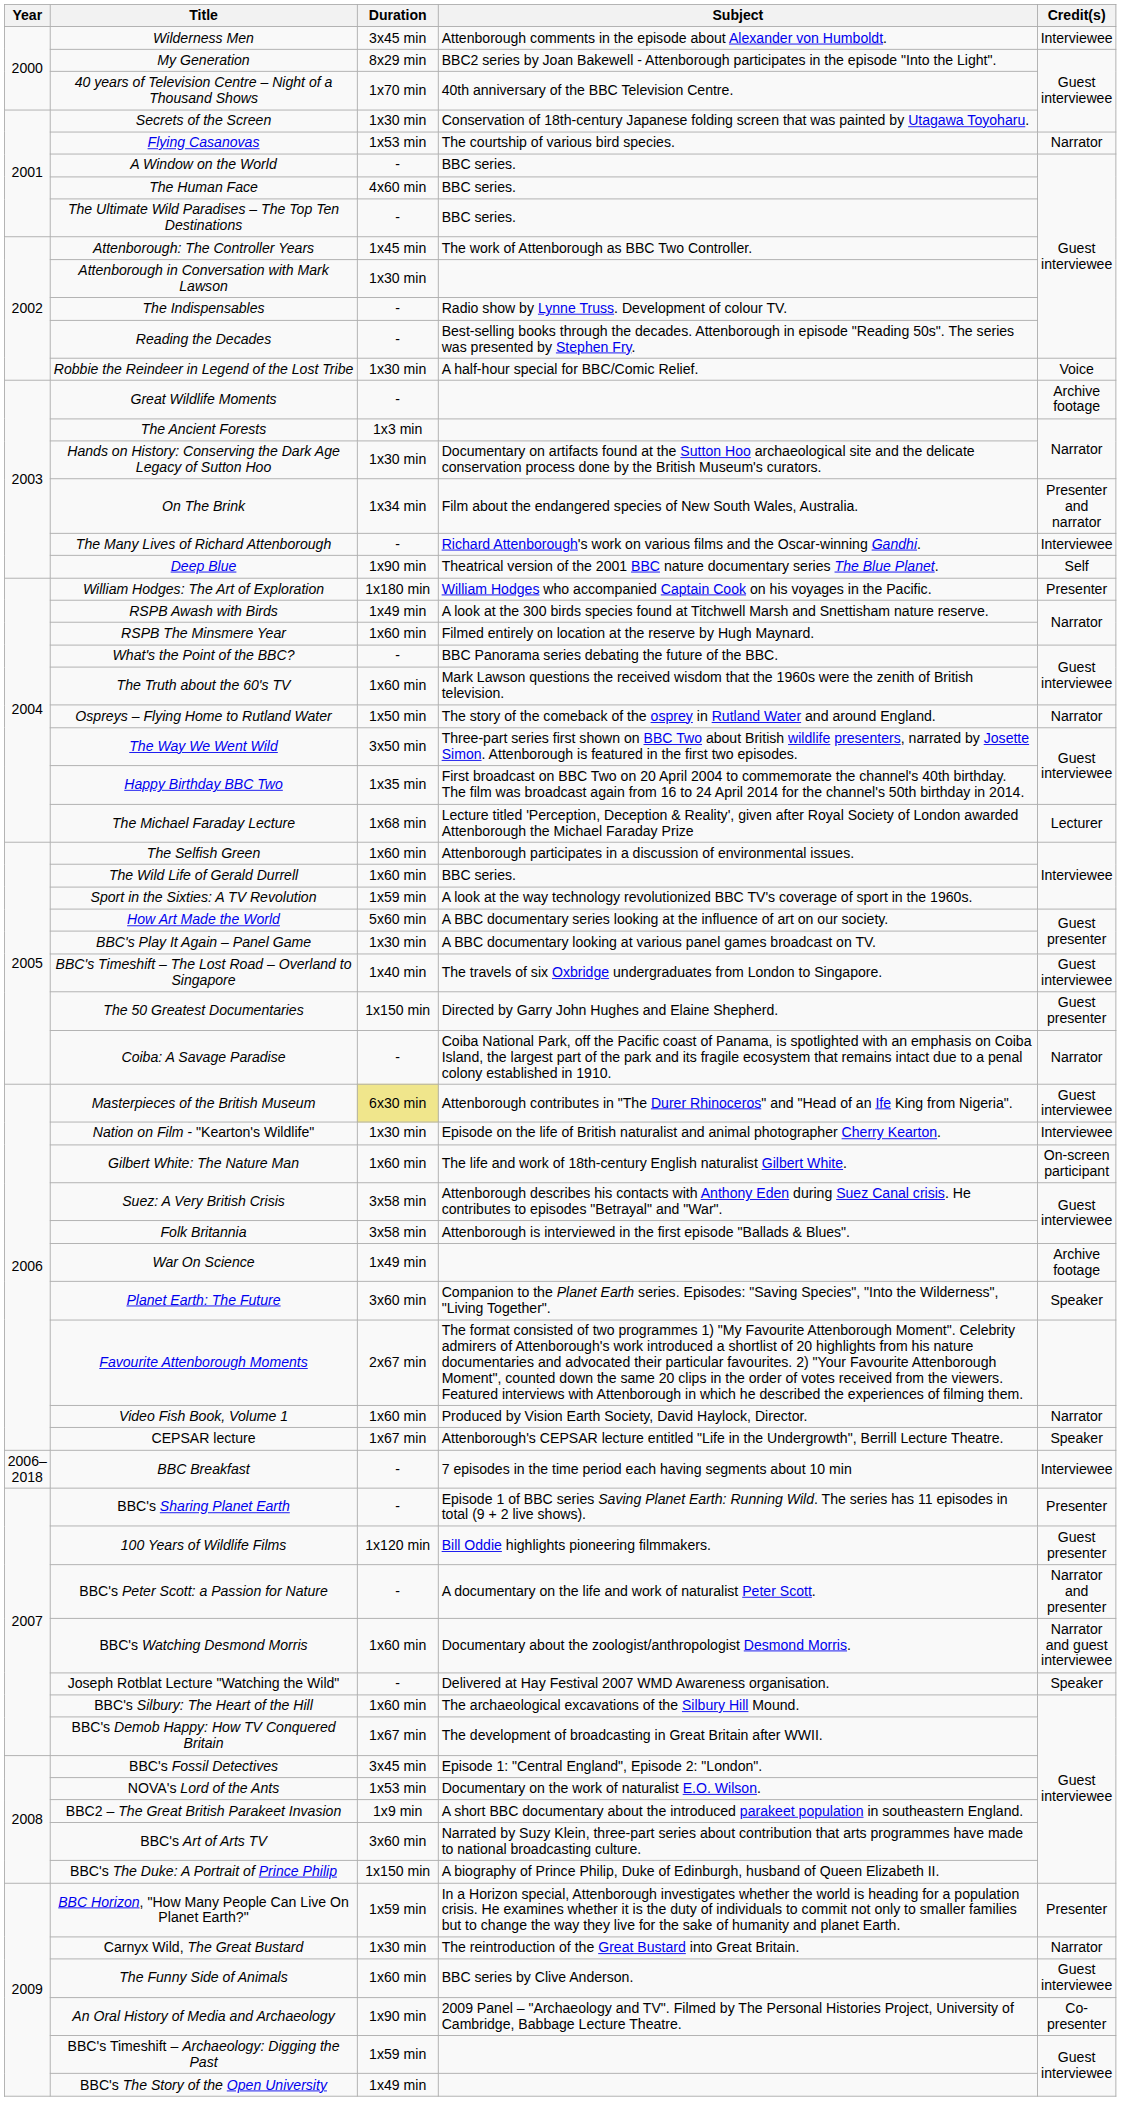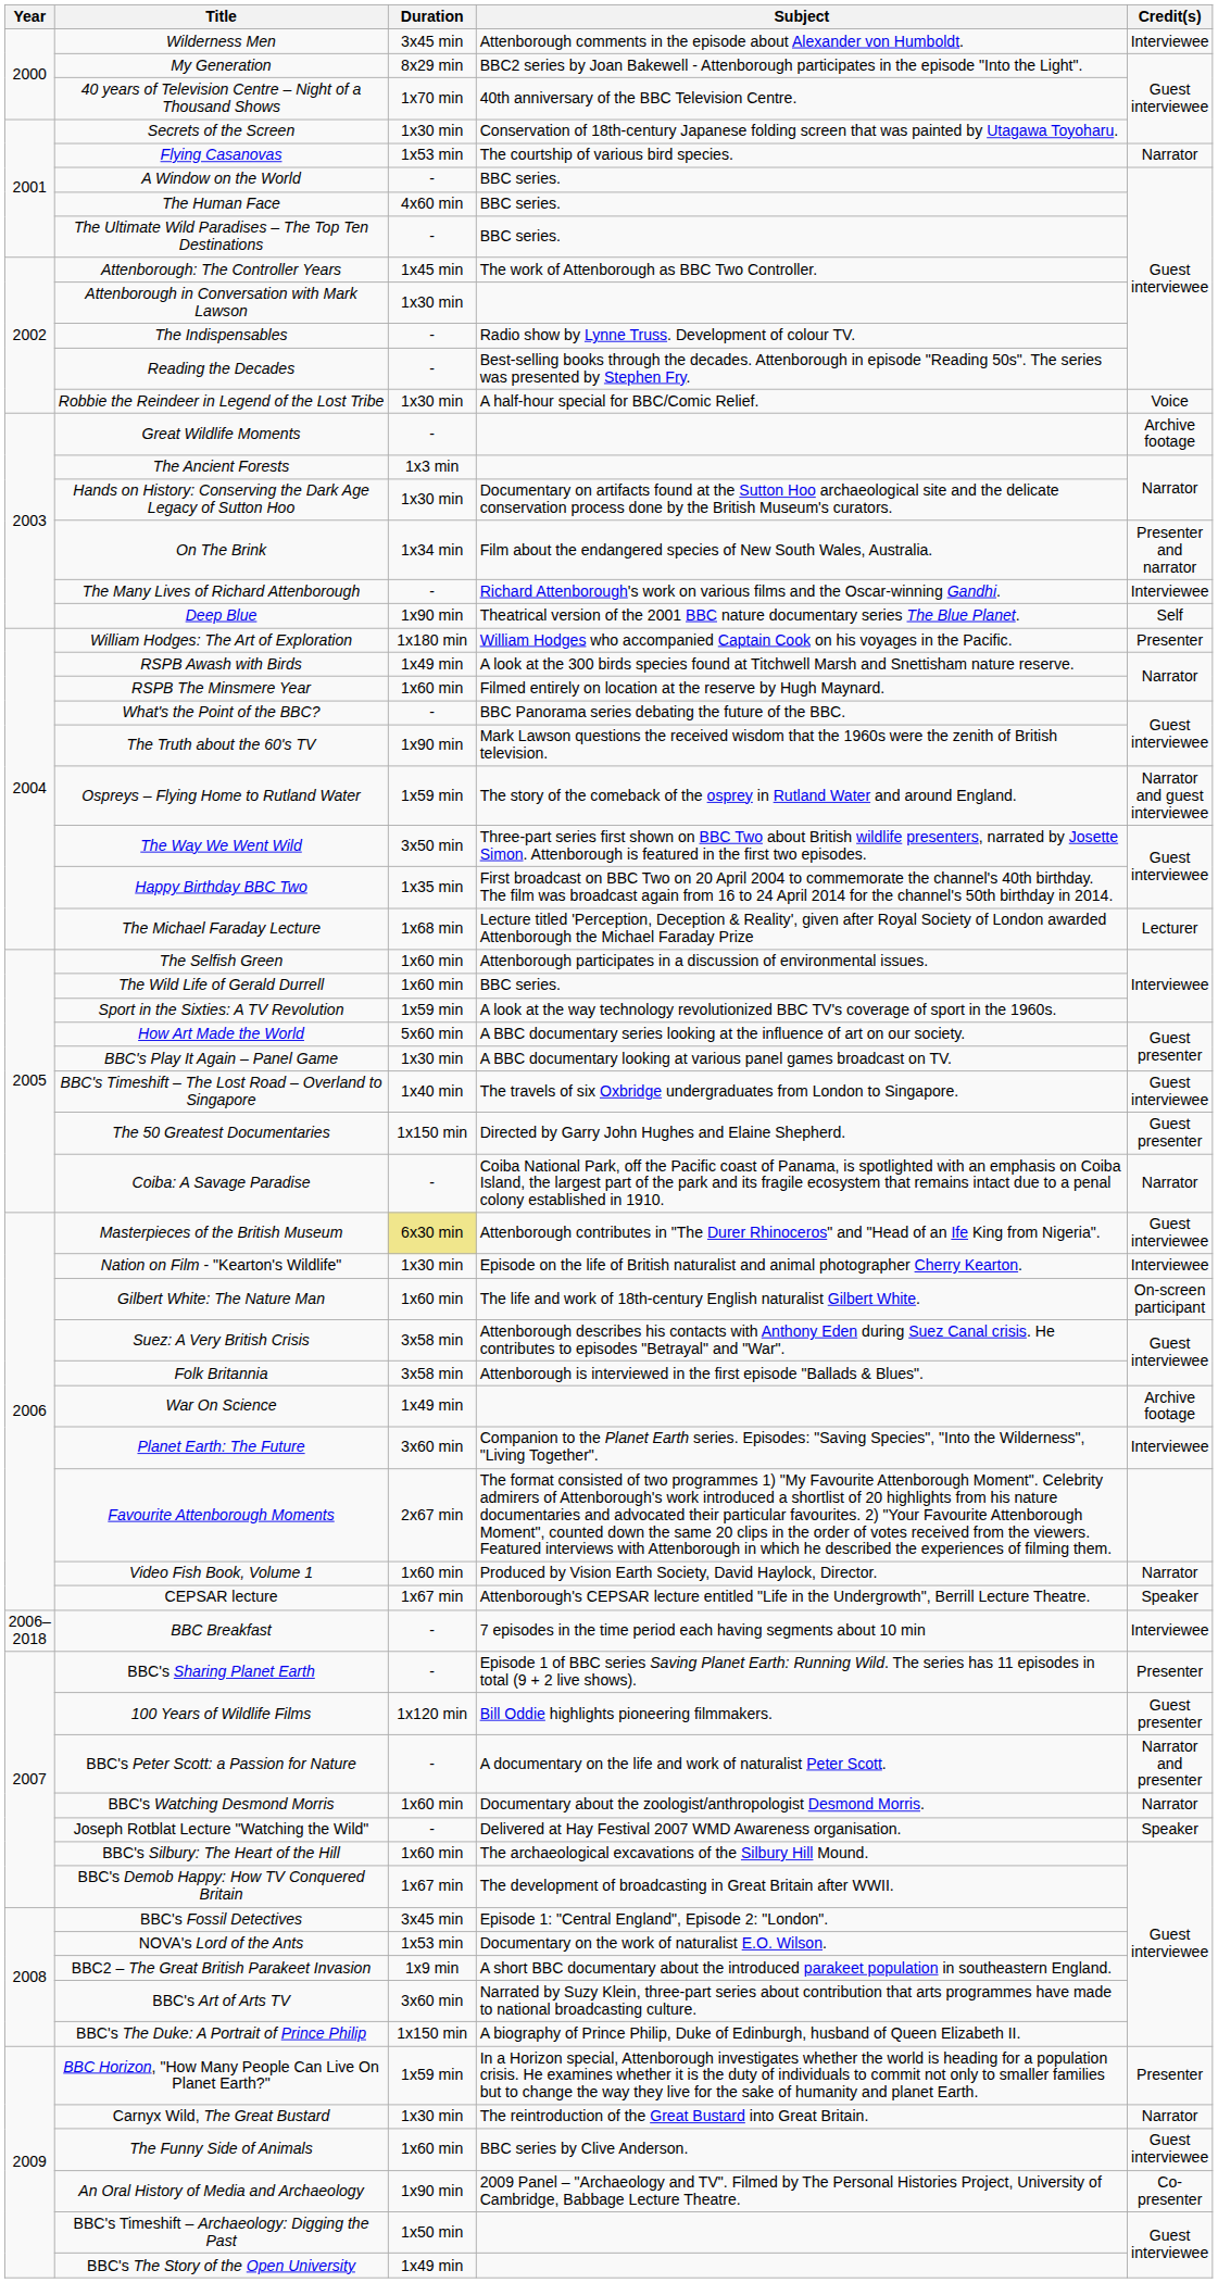The Truth about the 60's TV | Duration: 1x60 min -> 1x90 min
Ospreys – Flying Home to Rutland Water | Duration: 1x50 min -> 1x59 min
Ospreys – Flying Home to Rutland Water | Credit(s): Narrator -> Narrator and guest interviewee
Planet Earth: The Future | Credit(s): Speaker -> Interviewee
BBC's Watching Desmond Morris | Credit(s): Narrator and guest interviewee -> Narrator
BBC's Timeshift – Archaeology: Digging the Past | Duration: 1x59 min -> 1x50 min
